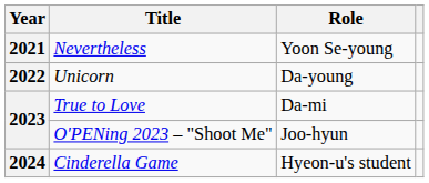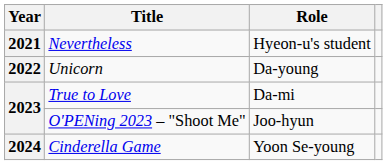Nevertheless | Role: Yoon Se-young -> Hyeon-u's student
Cinderella Game | Role: Hyeon-u's student -> Yoon Se-young
